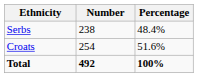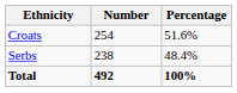rows swapped: Croats <-> Serbs
